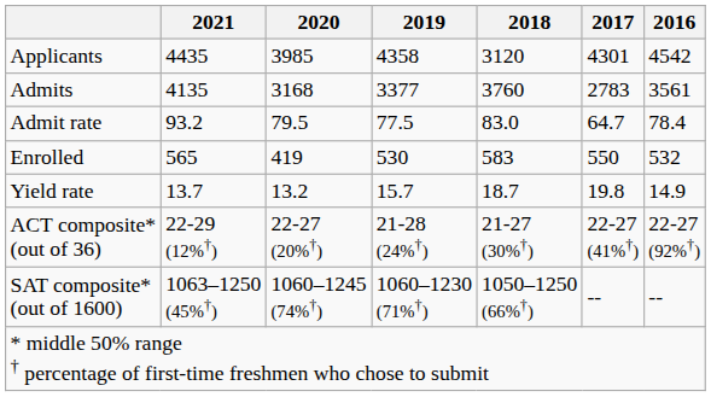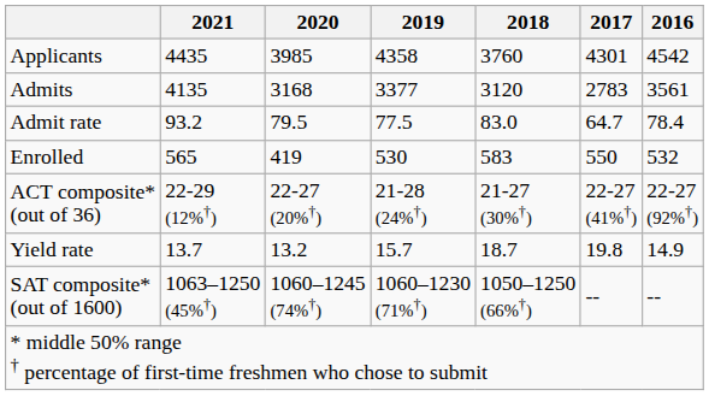Applicants | 2018: 3120 -> 3760
Admits | 2018: 3760 -> 3120
rows swapped: Yield rate <-> ACT composite* (out of 36)
